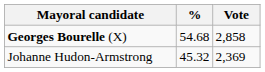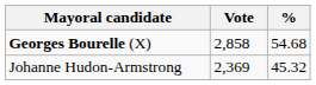columns swapped: Vote <-> %
